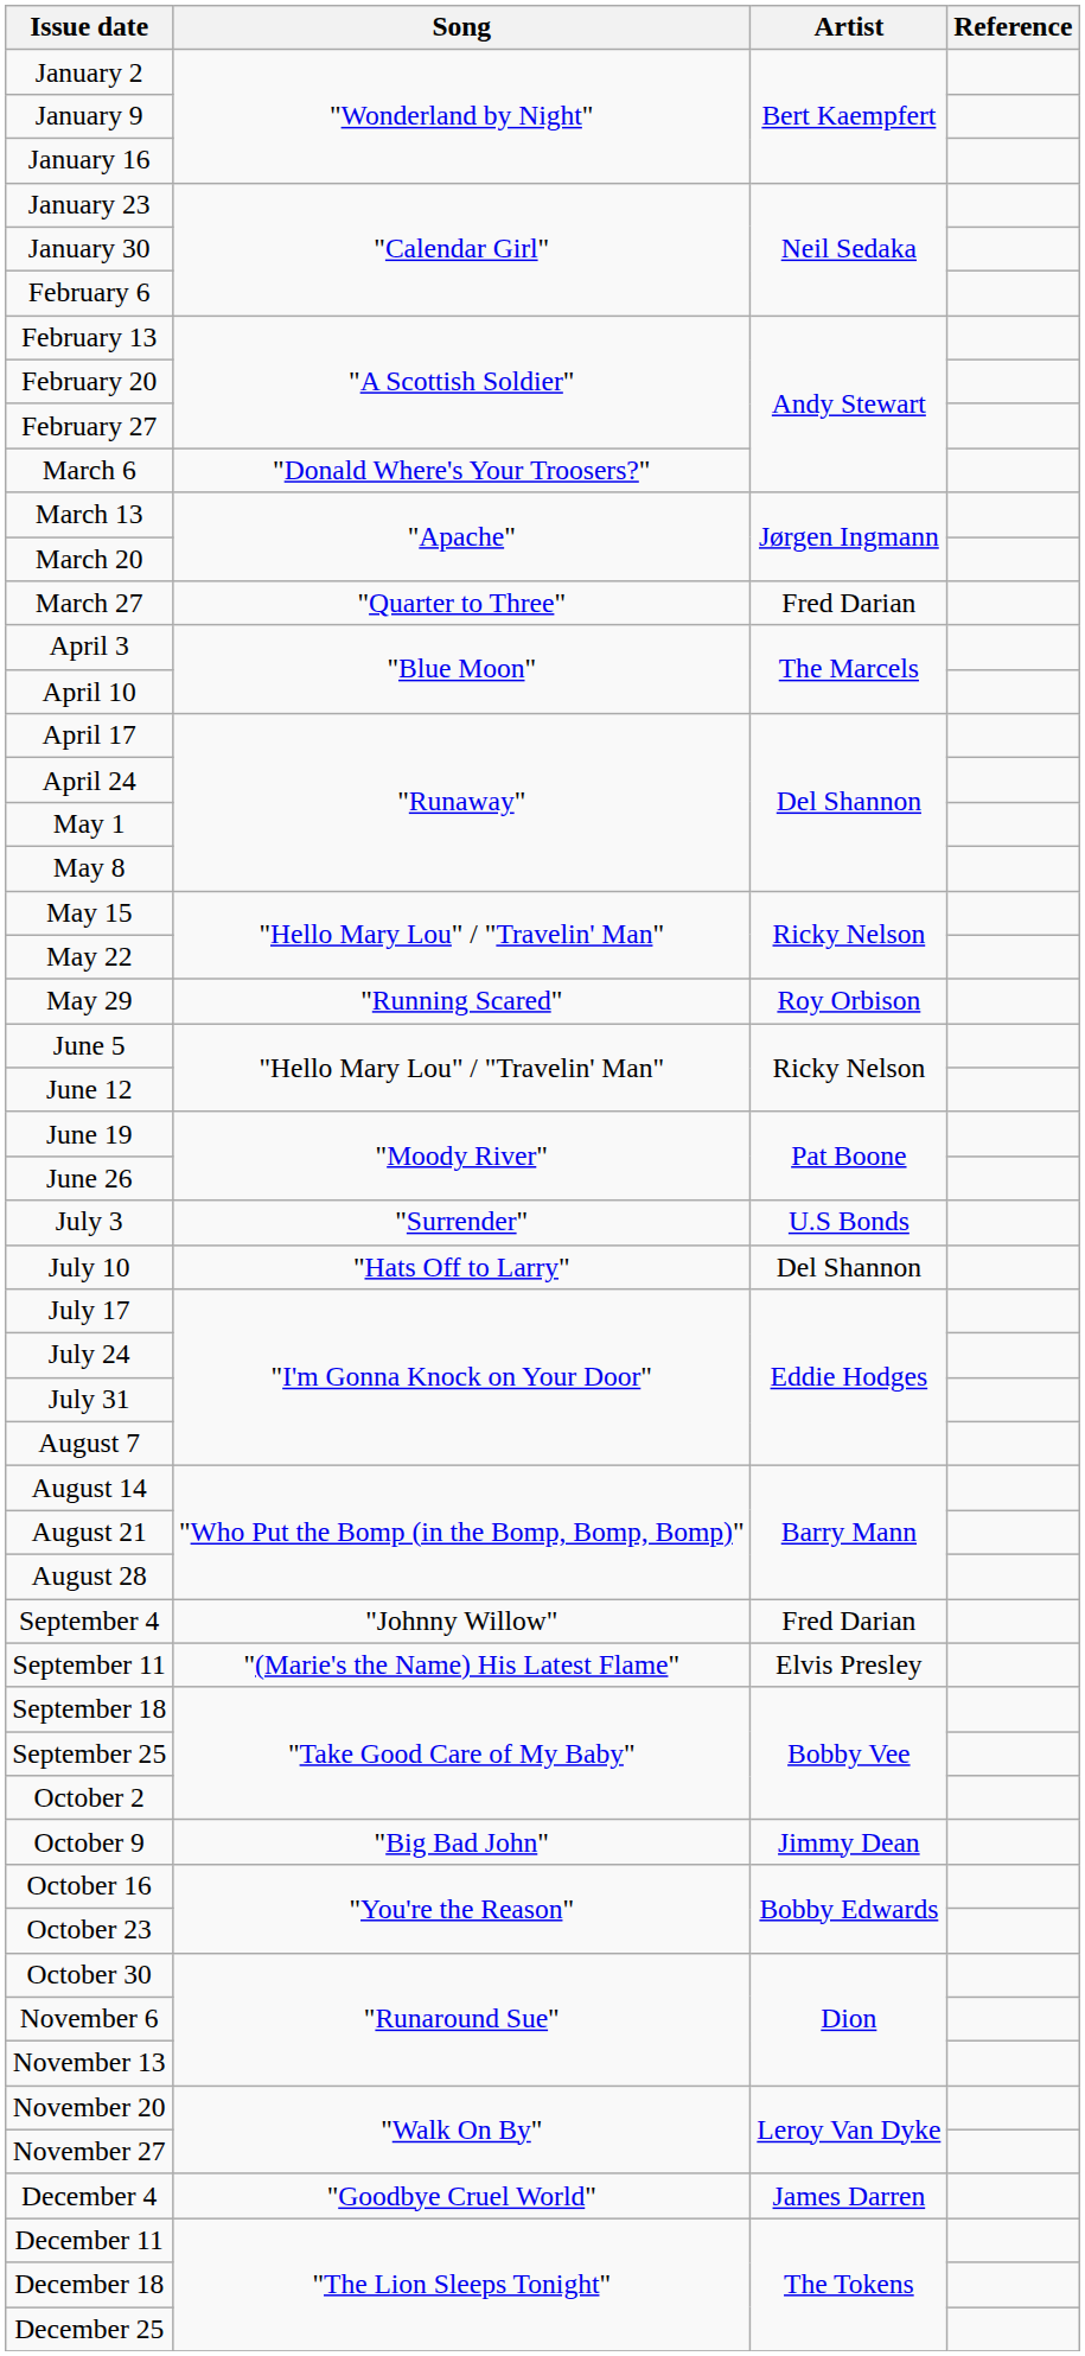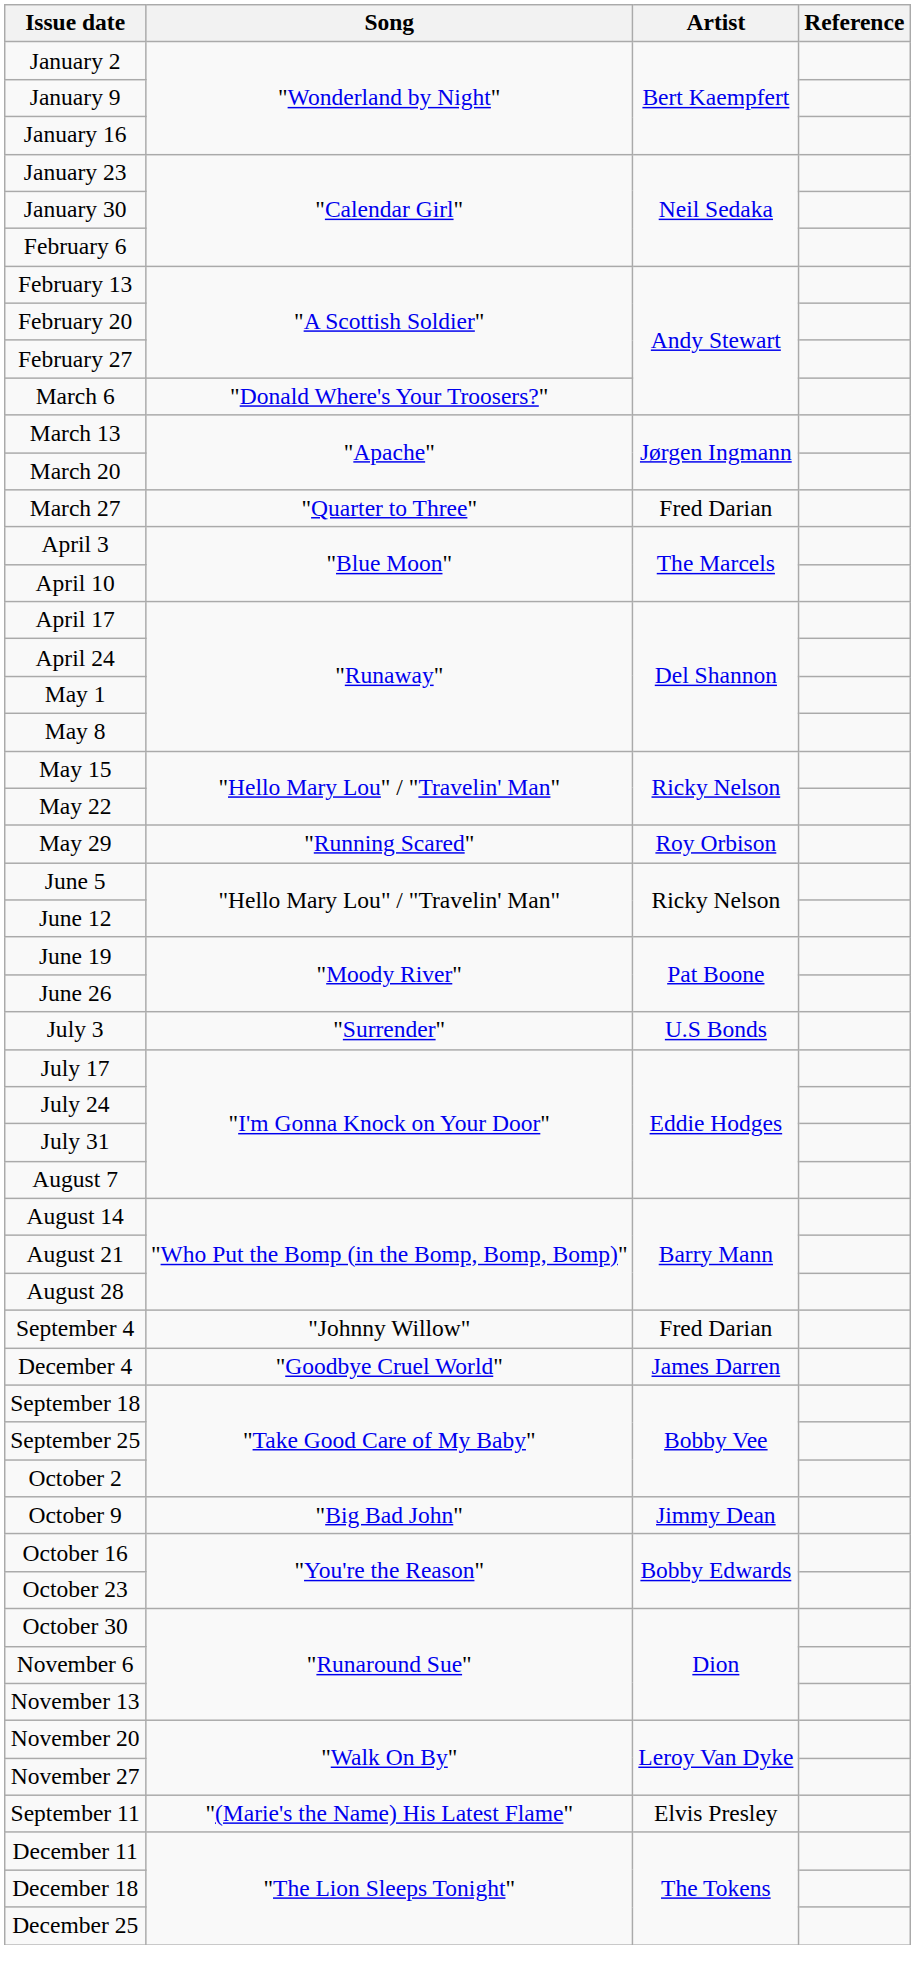- row: July 10 | "Hats Off to Larry" | Del Shannon
rows swapped: September 11 <-> December 4
